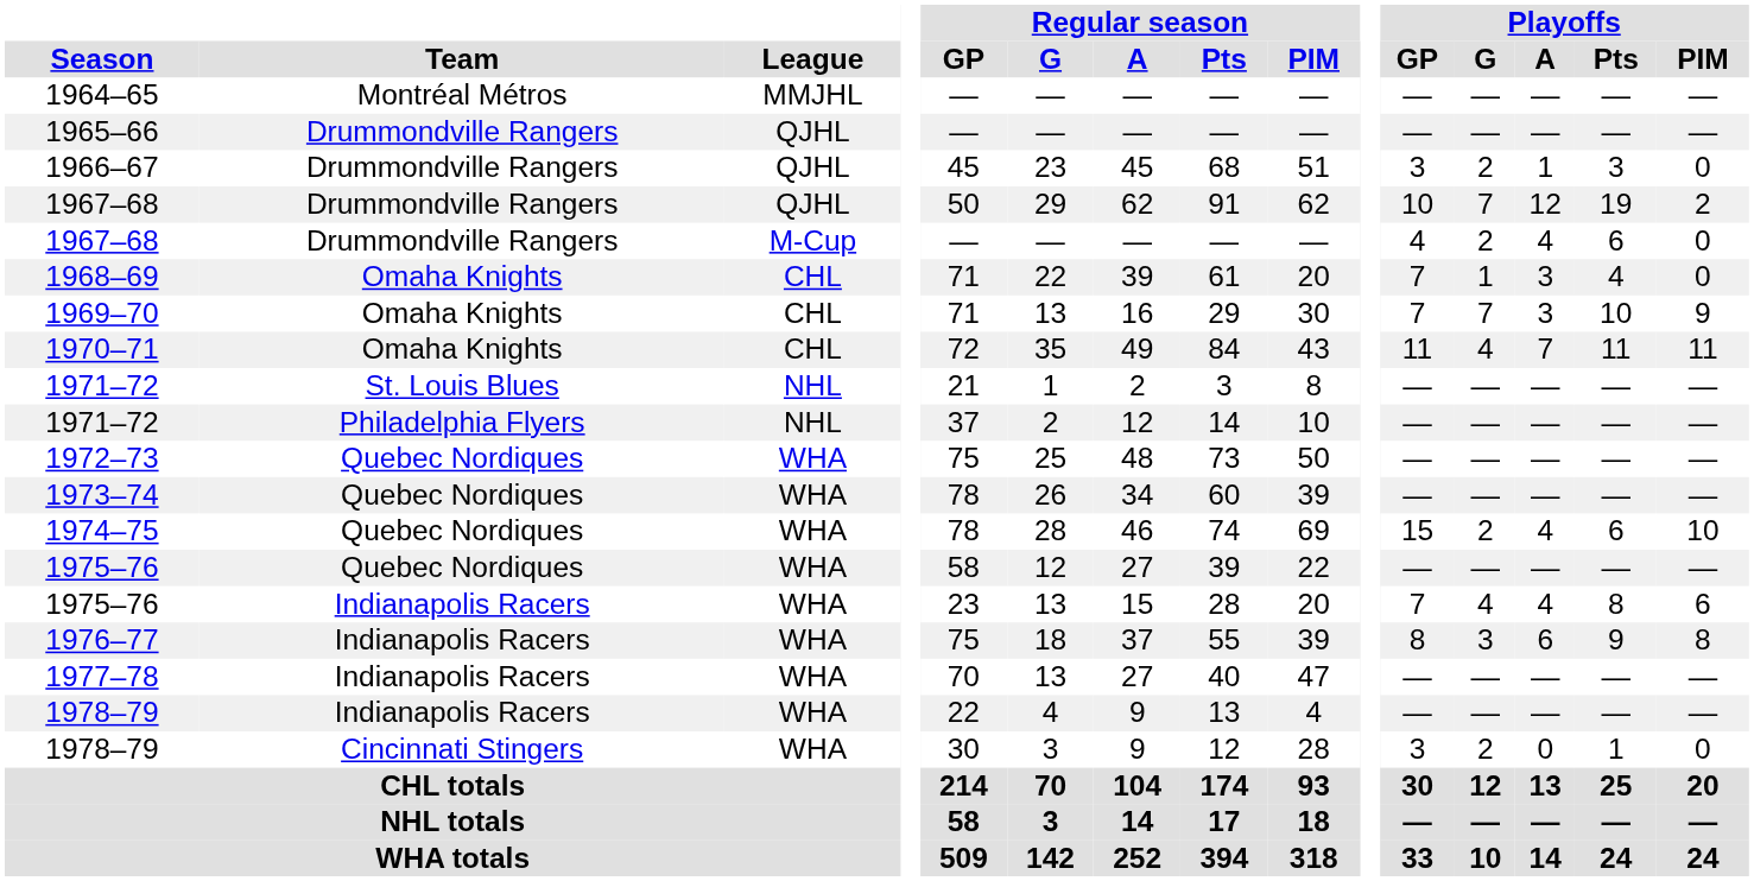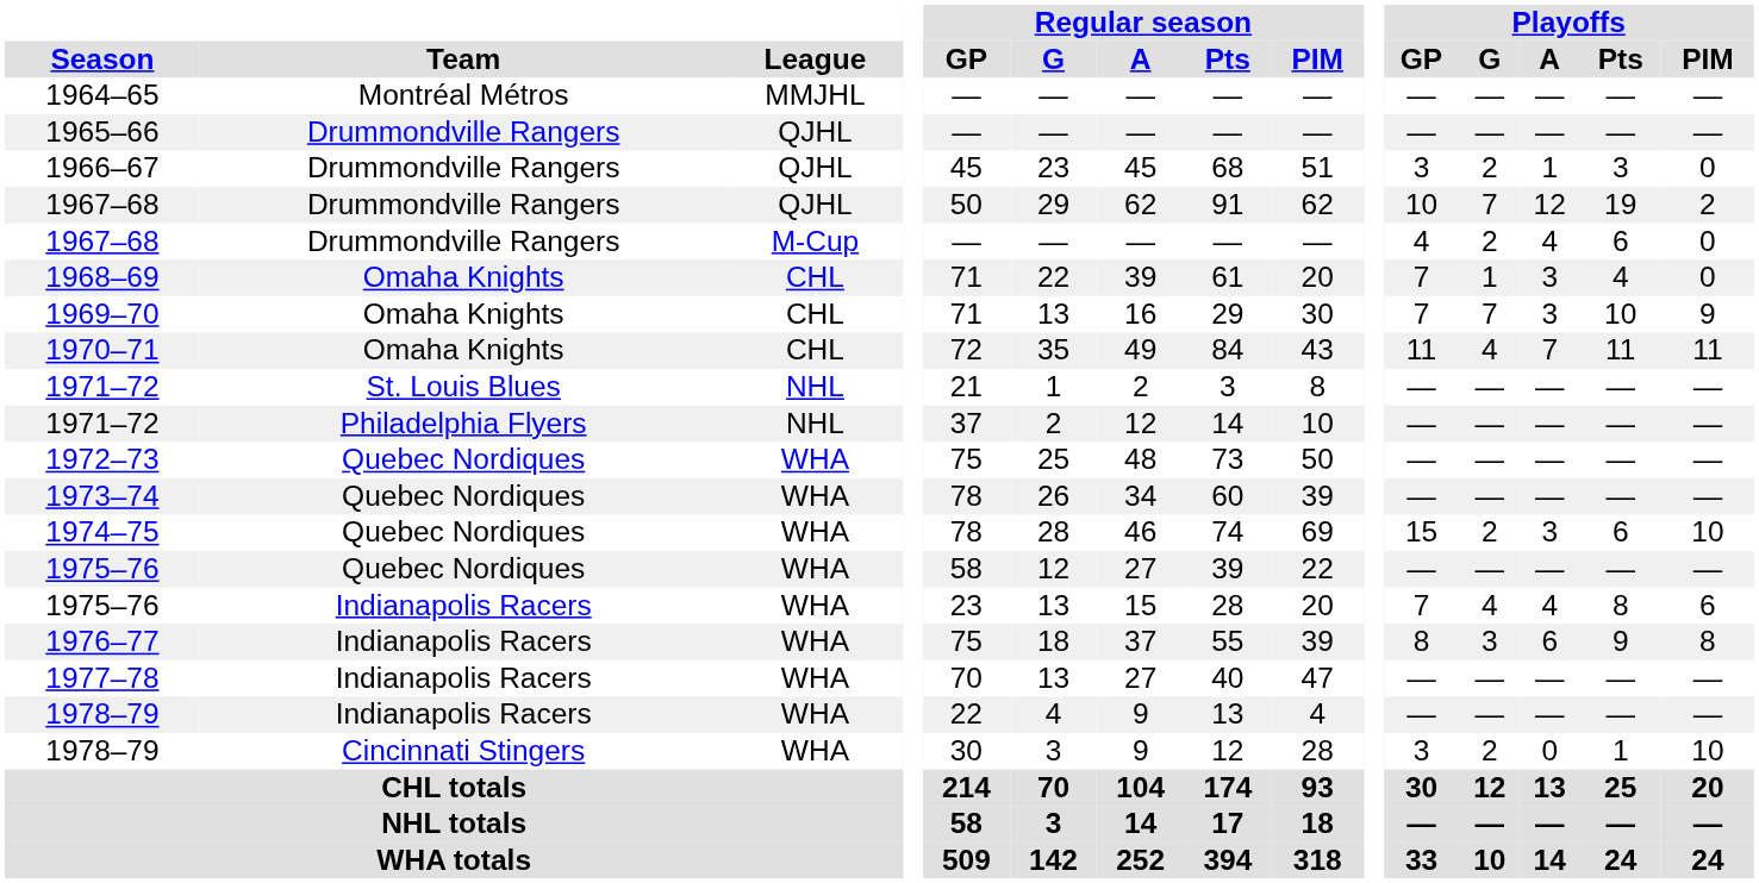1974–75 | Playoffs / A: 4 -> 3
1978–79 / Cincinnati Stingers | Playoffs / PIM: 0 -> 10
